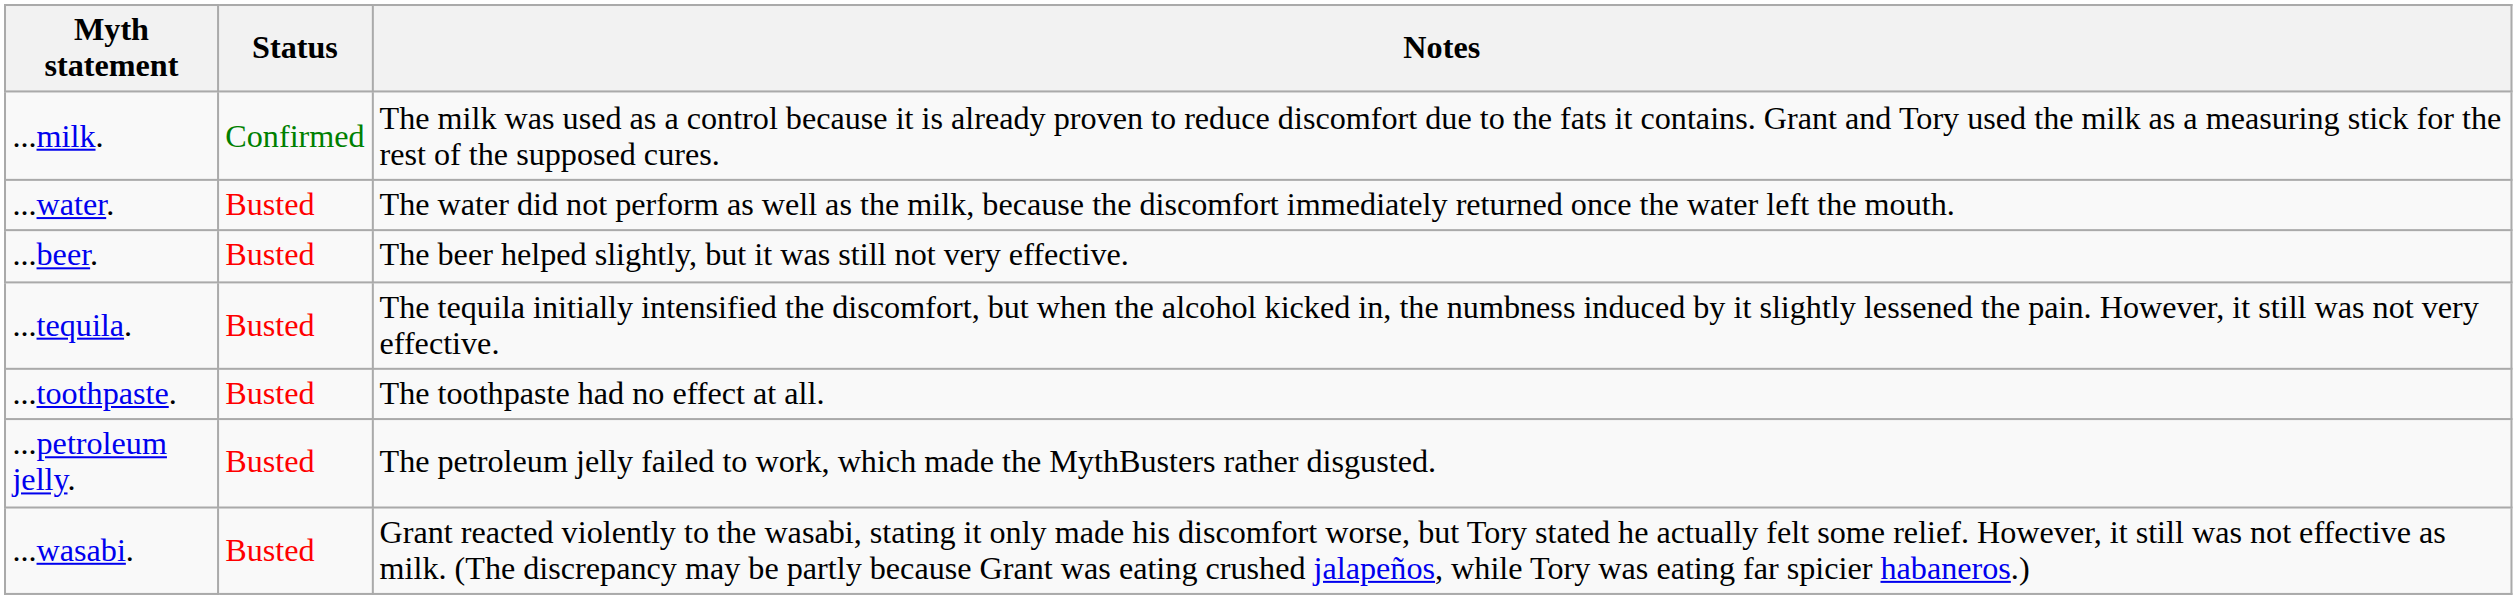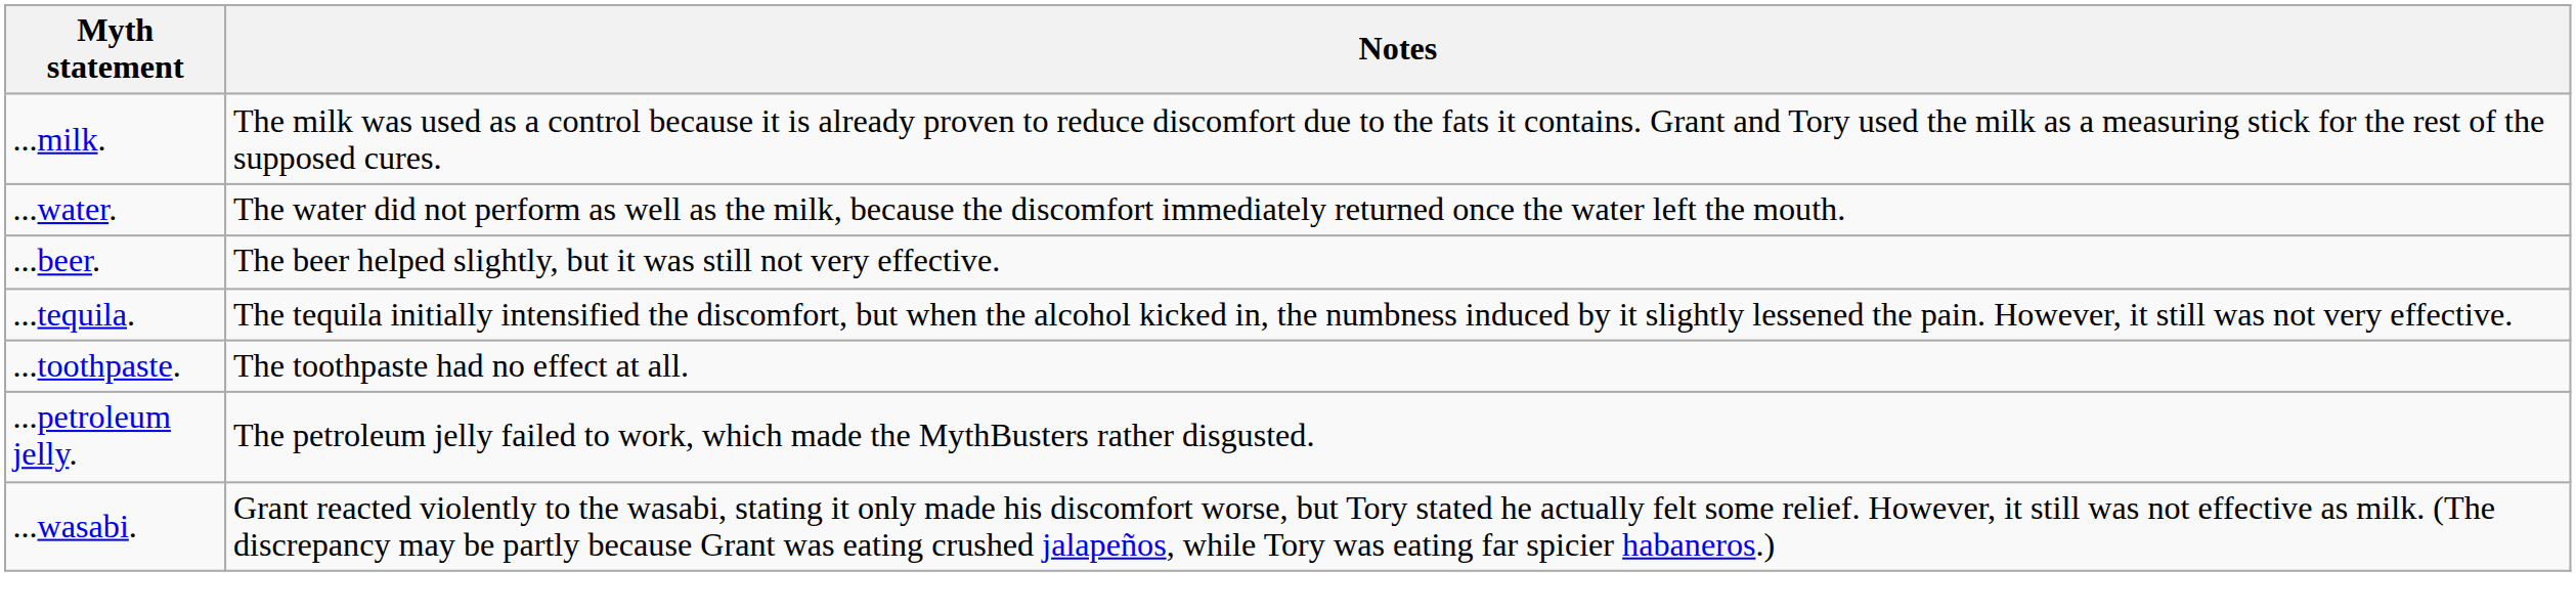- column: Status | Confirmed | Busted | Busted | Busted | Busted | Busted | Busted
